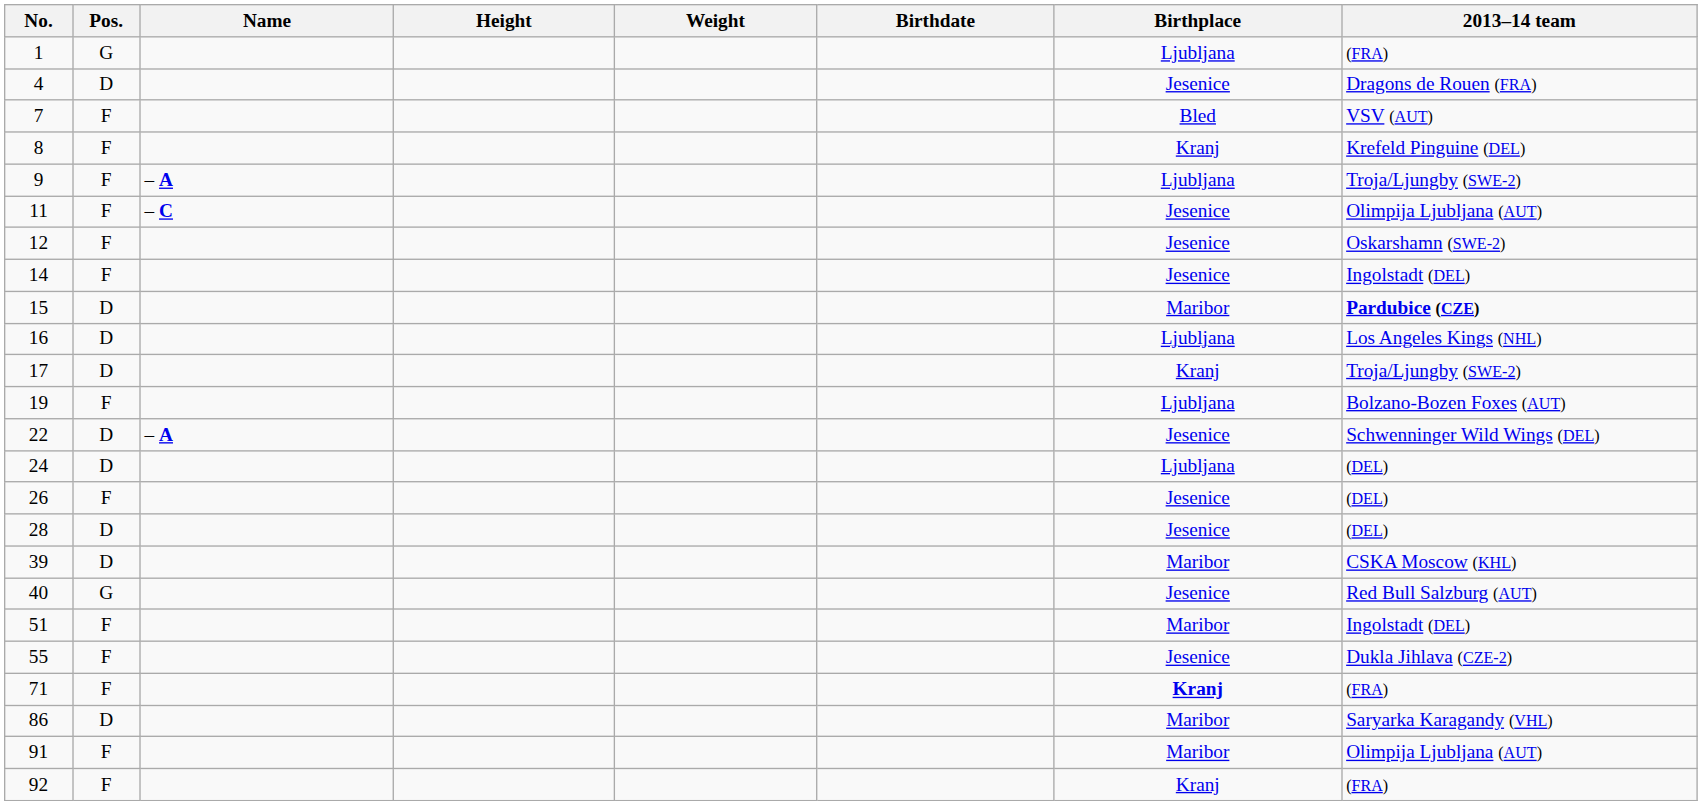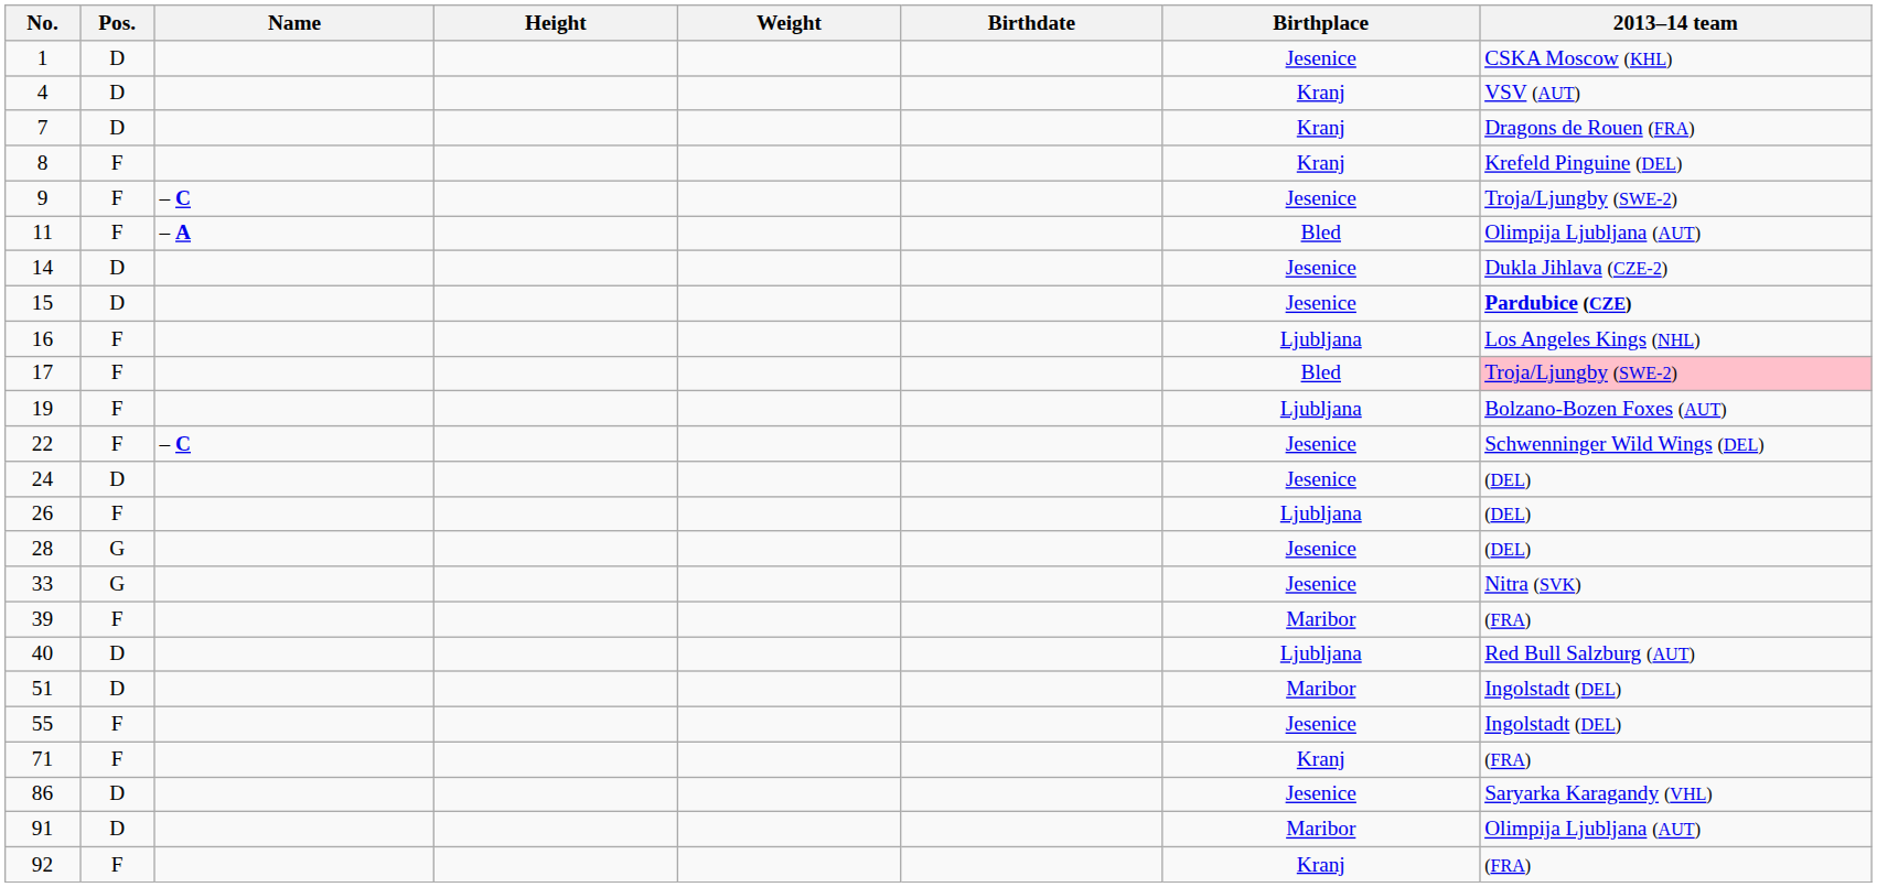1 | Pos.: G -> D
1 | Birthplace: Ljubljana -> Jesenice
1 | 2013–14 team: (FRA) -> CSKA Moscow (KHL)
4 | Birthplace: Jesenice -> Kranj
4 | 2013–14 team: Dragons de Rouen (FRA) -> VSV (AUT)
7 | Pos.: F -> D
7 | Birthplace: Bled -> Kranj
7 | 2013–14 team: VSV (AUT) -> Dragons de Rouen (FRA)
9 | Name: – A -> – C
9 | Birthplace: Ljubljana -> Jesenice
11 | Name: – C -> – A
11 | Birthplace: Jesenice -> Bled
- row: 12 | F | Jesenice | Oskarshamn (SWE-2)
14 | Pos.: F -> D
14 | 2013–14 team: Ingolstadt (DEL) -> Dukla Jihlava (CZE-2)
15 | Birthplace: Maribor -> Jesenice
16 | Pos.: D -> F
17 | Pos.: D -> F
17 | Birthplace: Kranj -> Bled
17 | 2013–14 team: no background -> pink background
22 | Pos.: D -> F
22 | Name: – A -> – C
24 | Birthplace: Ljubljana -> Jesenice
26 | Birthplace: Jesenice -> Ljubljana
28 | Pos.: D -> G
+ row: 33 | G | Jesenice | Nitra (SVK)
39 | Pos.: D -> F
39 | 2013–14 team: CSKA Moscow (KHL) -> (FRA)
40 | Pos.: G -> D
40 | Birthplace: Jesenice -> Ljubljana
51 | Pos.: F -> D
55 | 2013–14 team: Dukla Jihlava (CZE-2) -> Ingolstadt (DEL)
71 | Birthplace: bold -> normal
86 | Birthplace: Maribor -> Jesenice
91 | Pos.: F -> D
